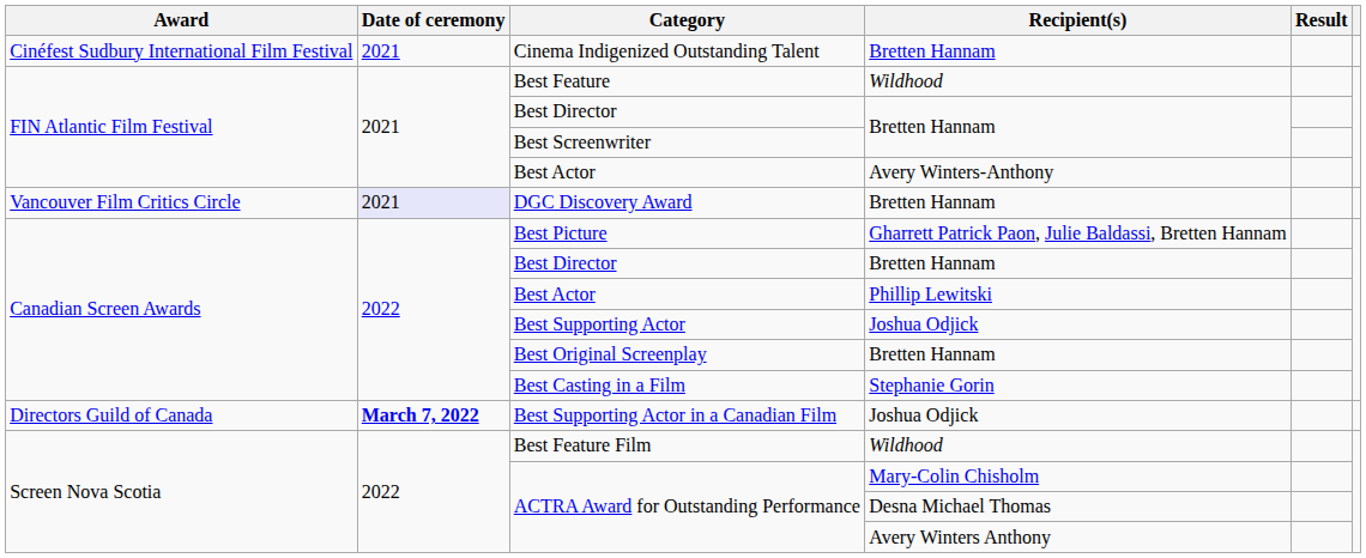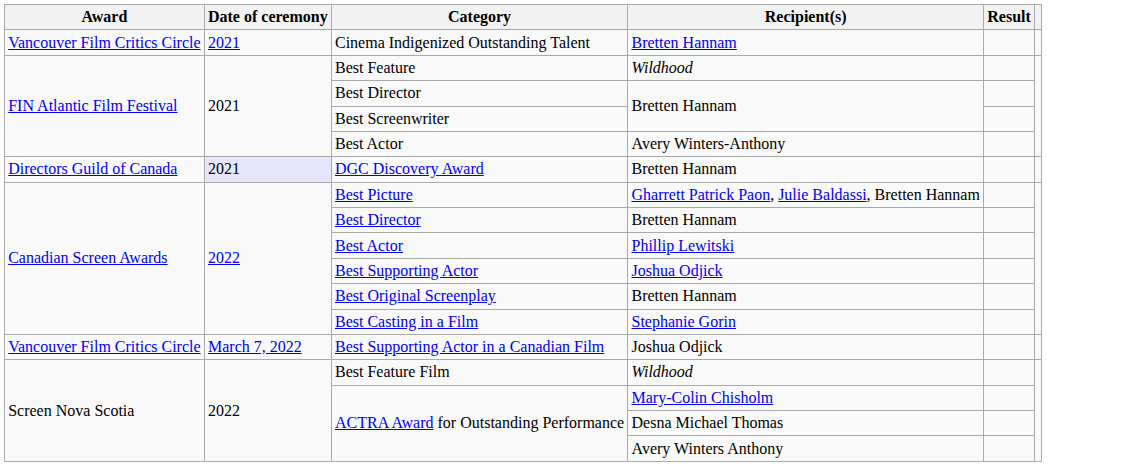Cinema Indigenized Outstanding Talent | Award: Cinéfest Sudbury International Film Festival -> Vancouver Film Critics Circle
DGC Discovery Award | Award: Vancouver Film Critics Circle -> Directors Guild of Canada
Best Supporting Actor in a Canadian Film | Award: Directors Guild of Canada -> Vancouver Film Critics Circle
Best Supporting Actor in a Canadian Film | Date of ceremony: bold -> normal
